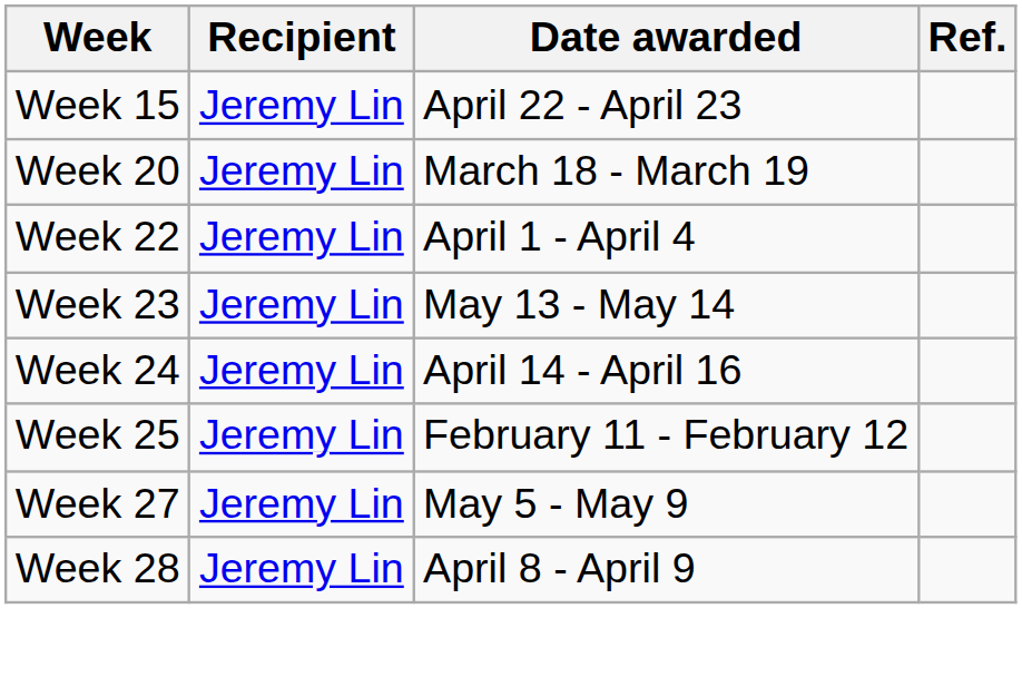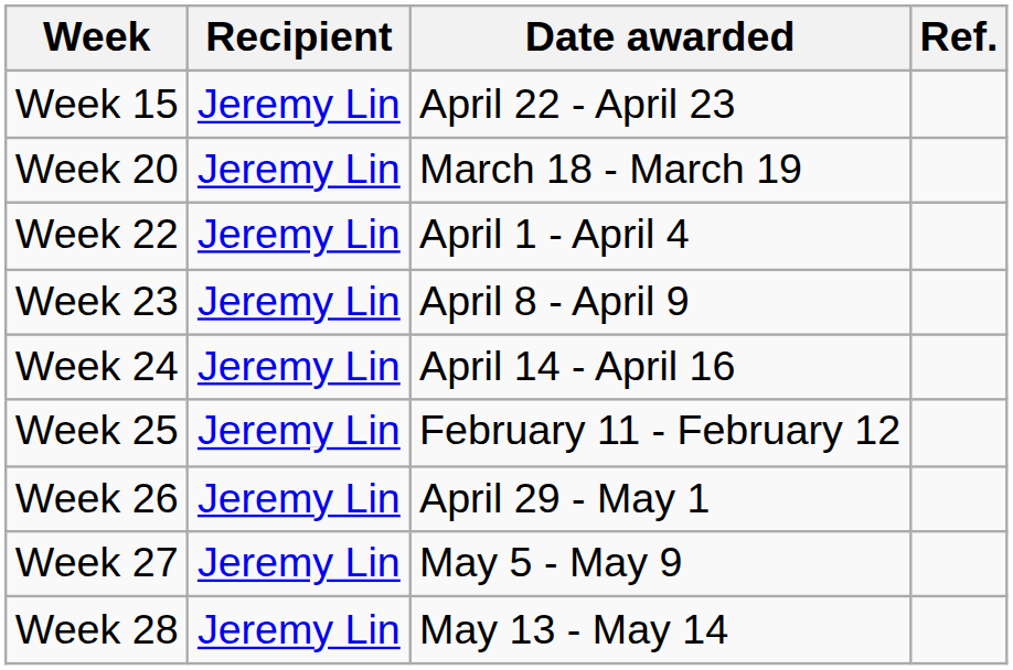Week 23 | Date awarded: May 13 - May 14 -> April 8 - April 9
+ row: Week 26 | Jeremy Lin | April 29 - May 1
Week 28 | Date awarded: April 8 - April 9 -> May 13 - May 14
